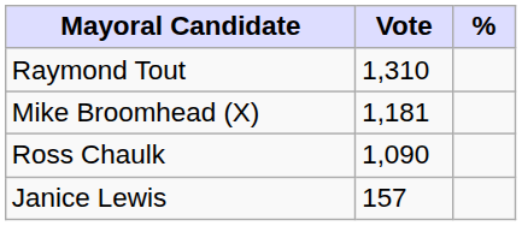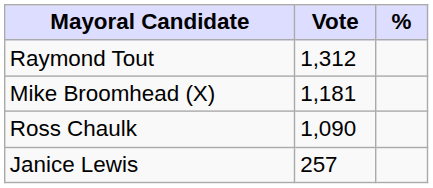Raymond Tout | Vote: 1,310 -> 1,312
Janice Lewis | Vote: 157 -> 257
